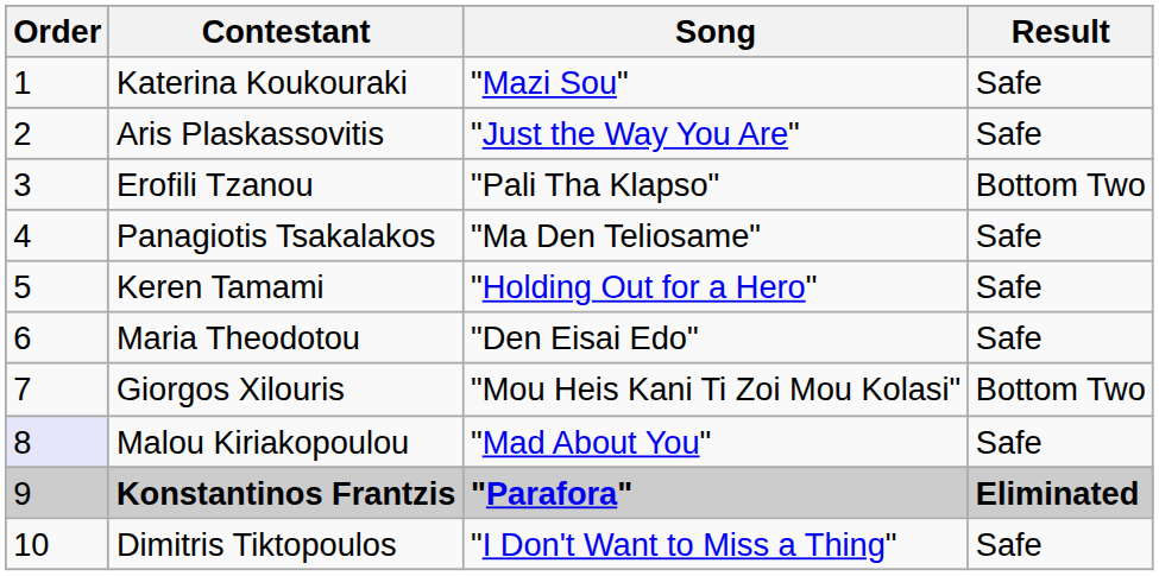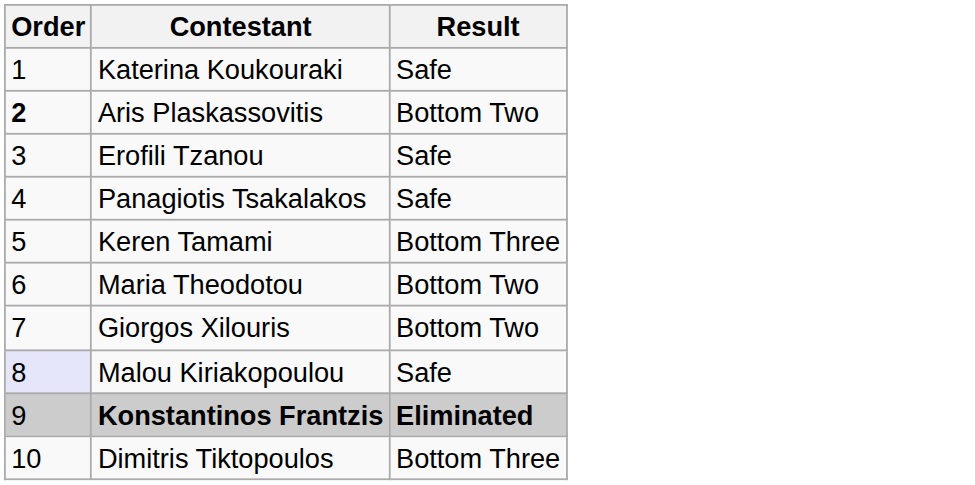- column: Song | "Mazi Sou" | "Just the Way You Are" | "Pali Tha Klapso" | "Ma Den Teliosame" | "Holding Out for a Hero" | "Den Eisai Edo" | "Mou Heis Kani Ti Zoi Mou Kolasi" | "Mad About You" | "Parafora" | "I Don't Want to Miss a Thing"
Aris Plaskassovitis | Order: normal -> bold
Aris Plaskassovitis | Result: Safe -> Bottom Two
Erofili Tzanou | Result: Bottom Two -> Safe
Keren Tamami | Result: Safe -> Bottom Three
Maria Theodotou | Result: Safe -> Bottom Two
Dimitris Tiktopoulos | Result: Safe -> Bottom Three
